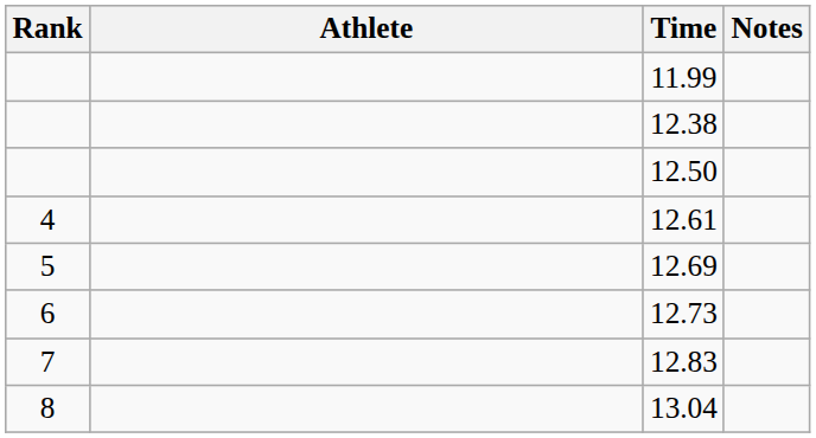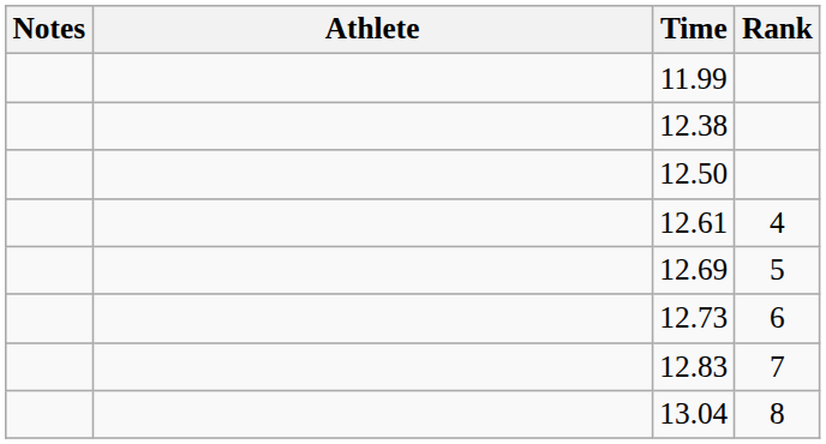columns swapped: Rank <-> Notes
